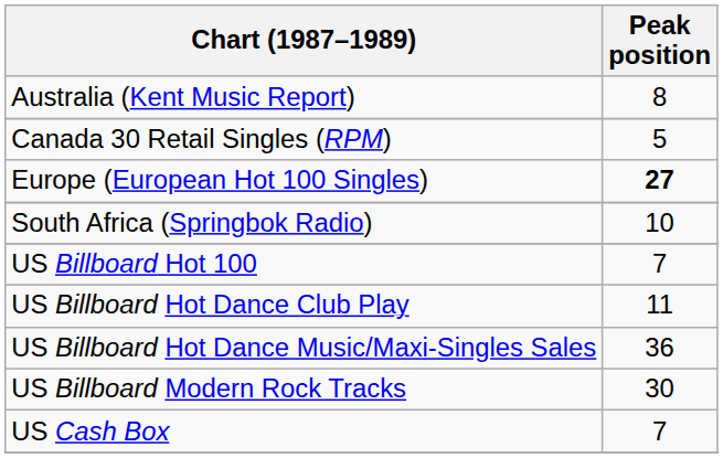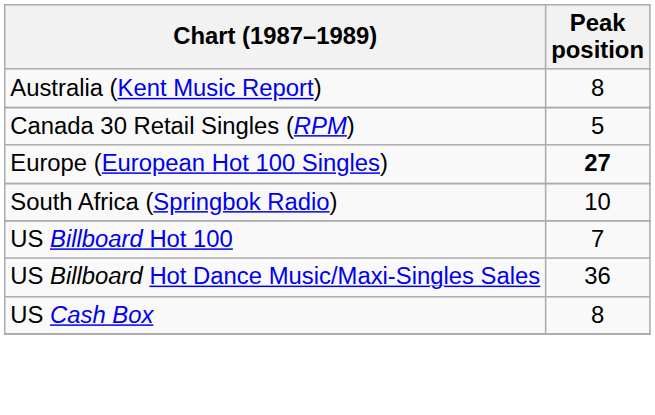- row: US Billboard Hot Dance Club Play | 11
- row: US Billboard Modern Rock Tracks | 30
US Cash Box | Peak position: 7 -> 8
